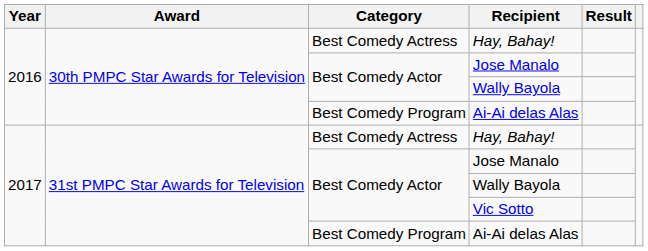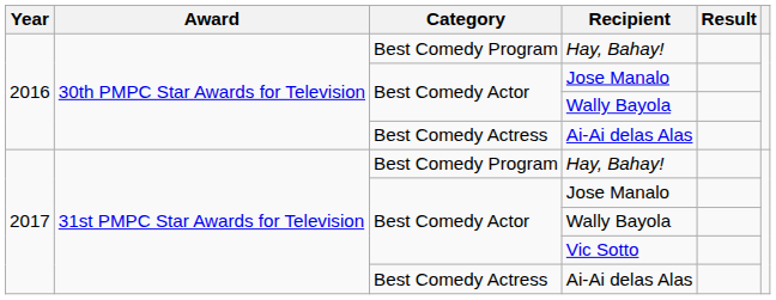2016 / Hay, Bahay! | Category: Best Comedy Actress -> Best Comedy Program
2016 / Ai-Ai delas Alas | Category: Best Comedy Program -> Best Comedy Actress
2017 / Hay, Bahay! | Category: Best Comedy Actress -> Best Comedy Program
2017 / Ai-Ai delas Alas | Category: Best Comedy Program -> Best Comedy Actress
